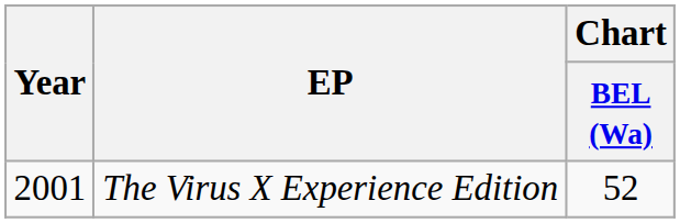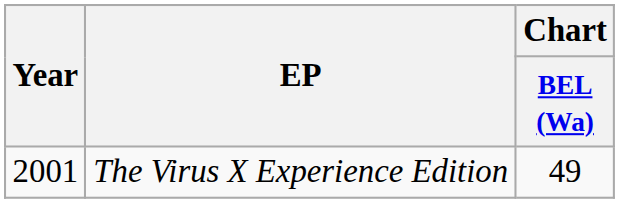The Virus X Experience Edition | Chart / BEL (Wa): 52 -> 49
